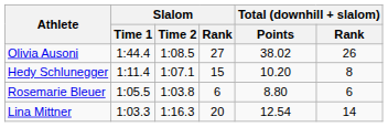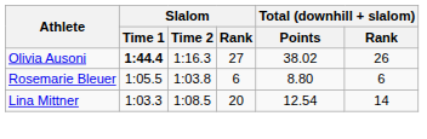Olivia Ausoni | Slalom / Time 1: normal -> bold
Olivia Ausoni | Slalom / Time 2: 1:08.5 -> 1:16.3
- row: Hedy Schlunegger | 1:11.4 | 1:07.1 | 15 | 10.20 | 8
Lina Mittner | Slalom / Time 2: 1:16.3 -> 1:08.5
